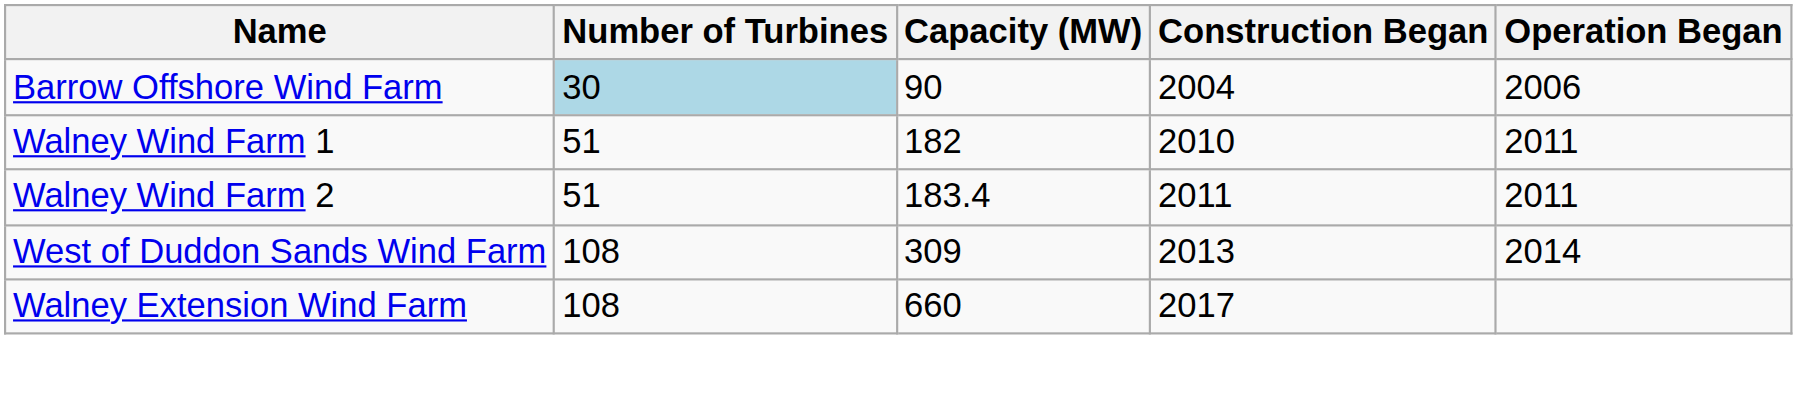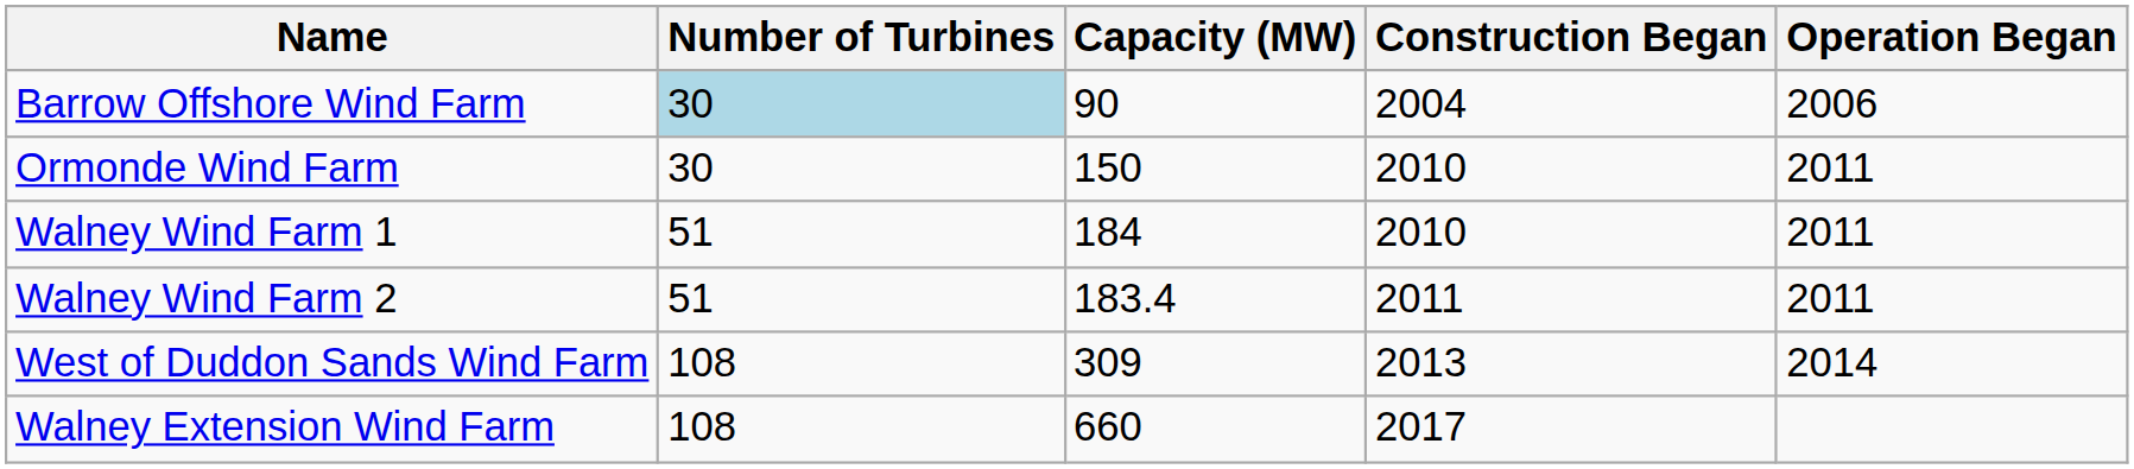+ row: Ormonde Wind Farm | 30 | 150 | 2010 | 2011
Walney Wind Farm 1 | Capacity (MW): 182 -> 184
